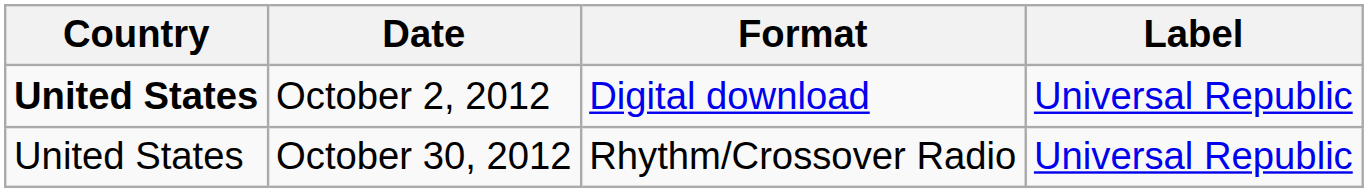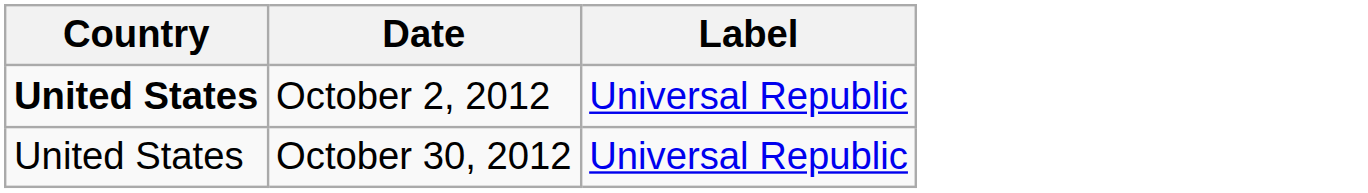- column: Format | Digital download | Rhythm/Crossover Radio
